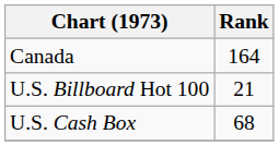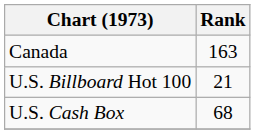Canada | Rank: 164 -> 163
